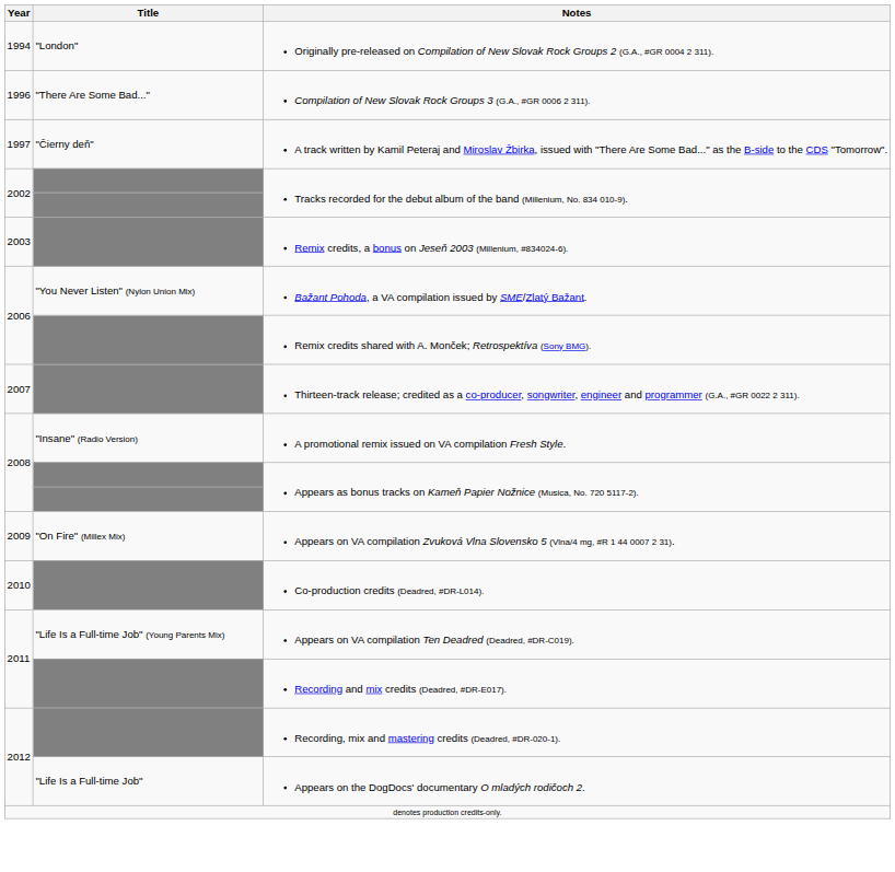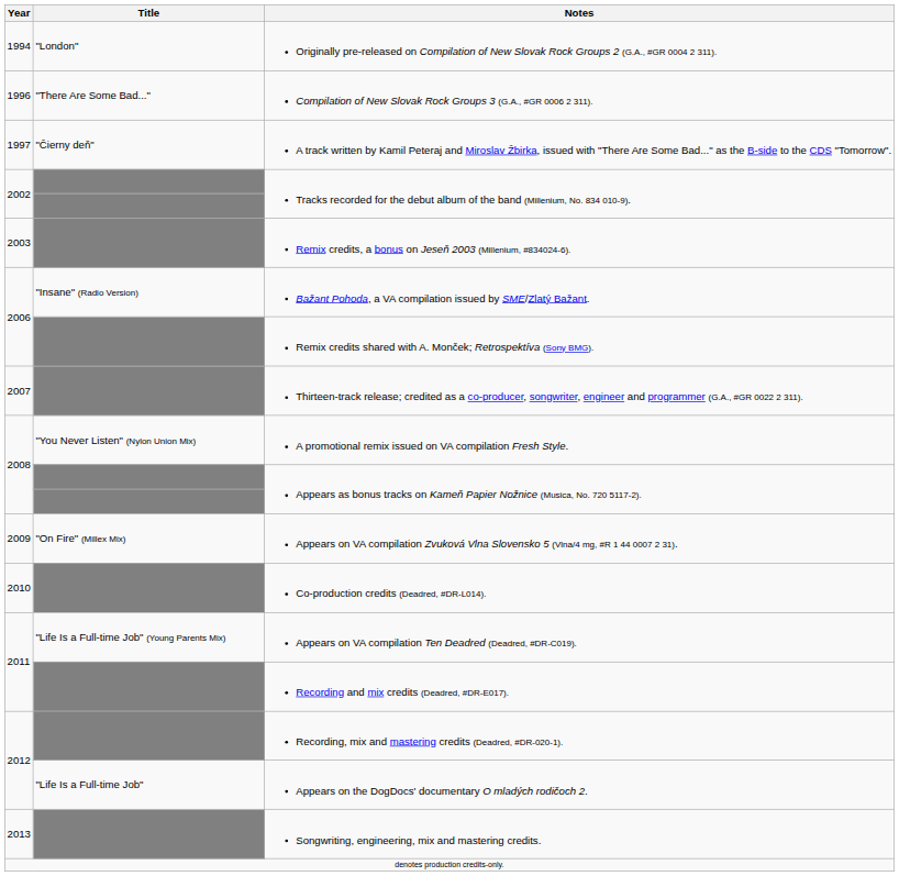Bažant Pohoda, a VA compilation issued by SME/Zlatý Bažant. | Title: "You Never Listen" (Nylon Union Mix) -> "Insane" (Radio Version)
A promotional remix issued on VA compilation Fresh Style. | Title: "Insane" (Radio Version) -> "You Never Listen" (Nylon Union Mix)
+ row: 2013 | Songwriting, engineering, mix and mastering credits.
